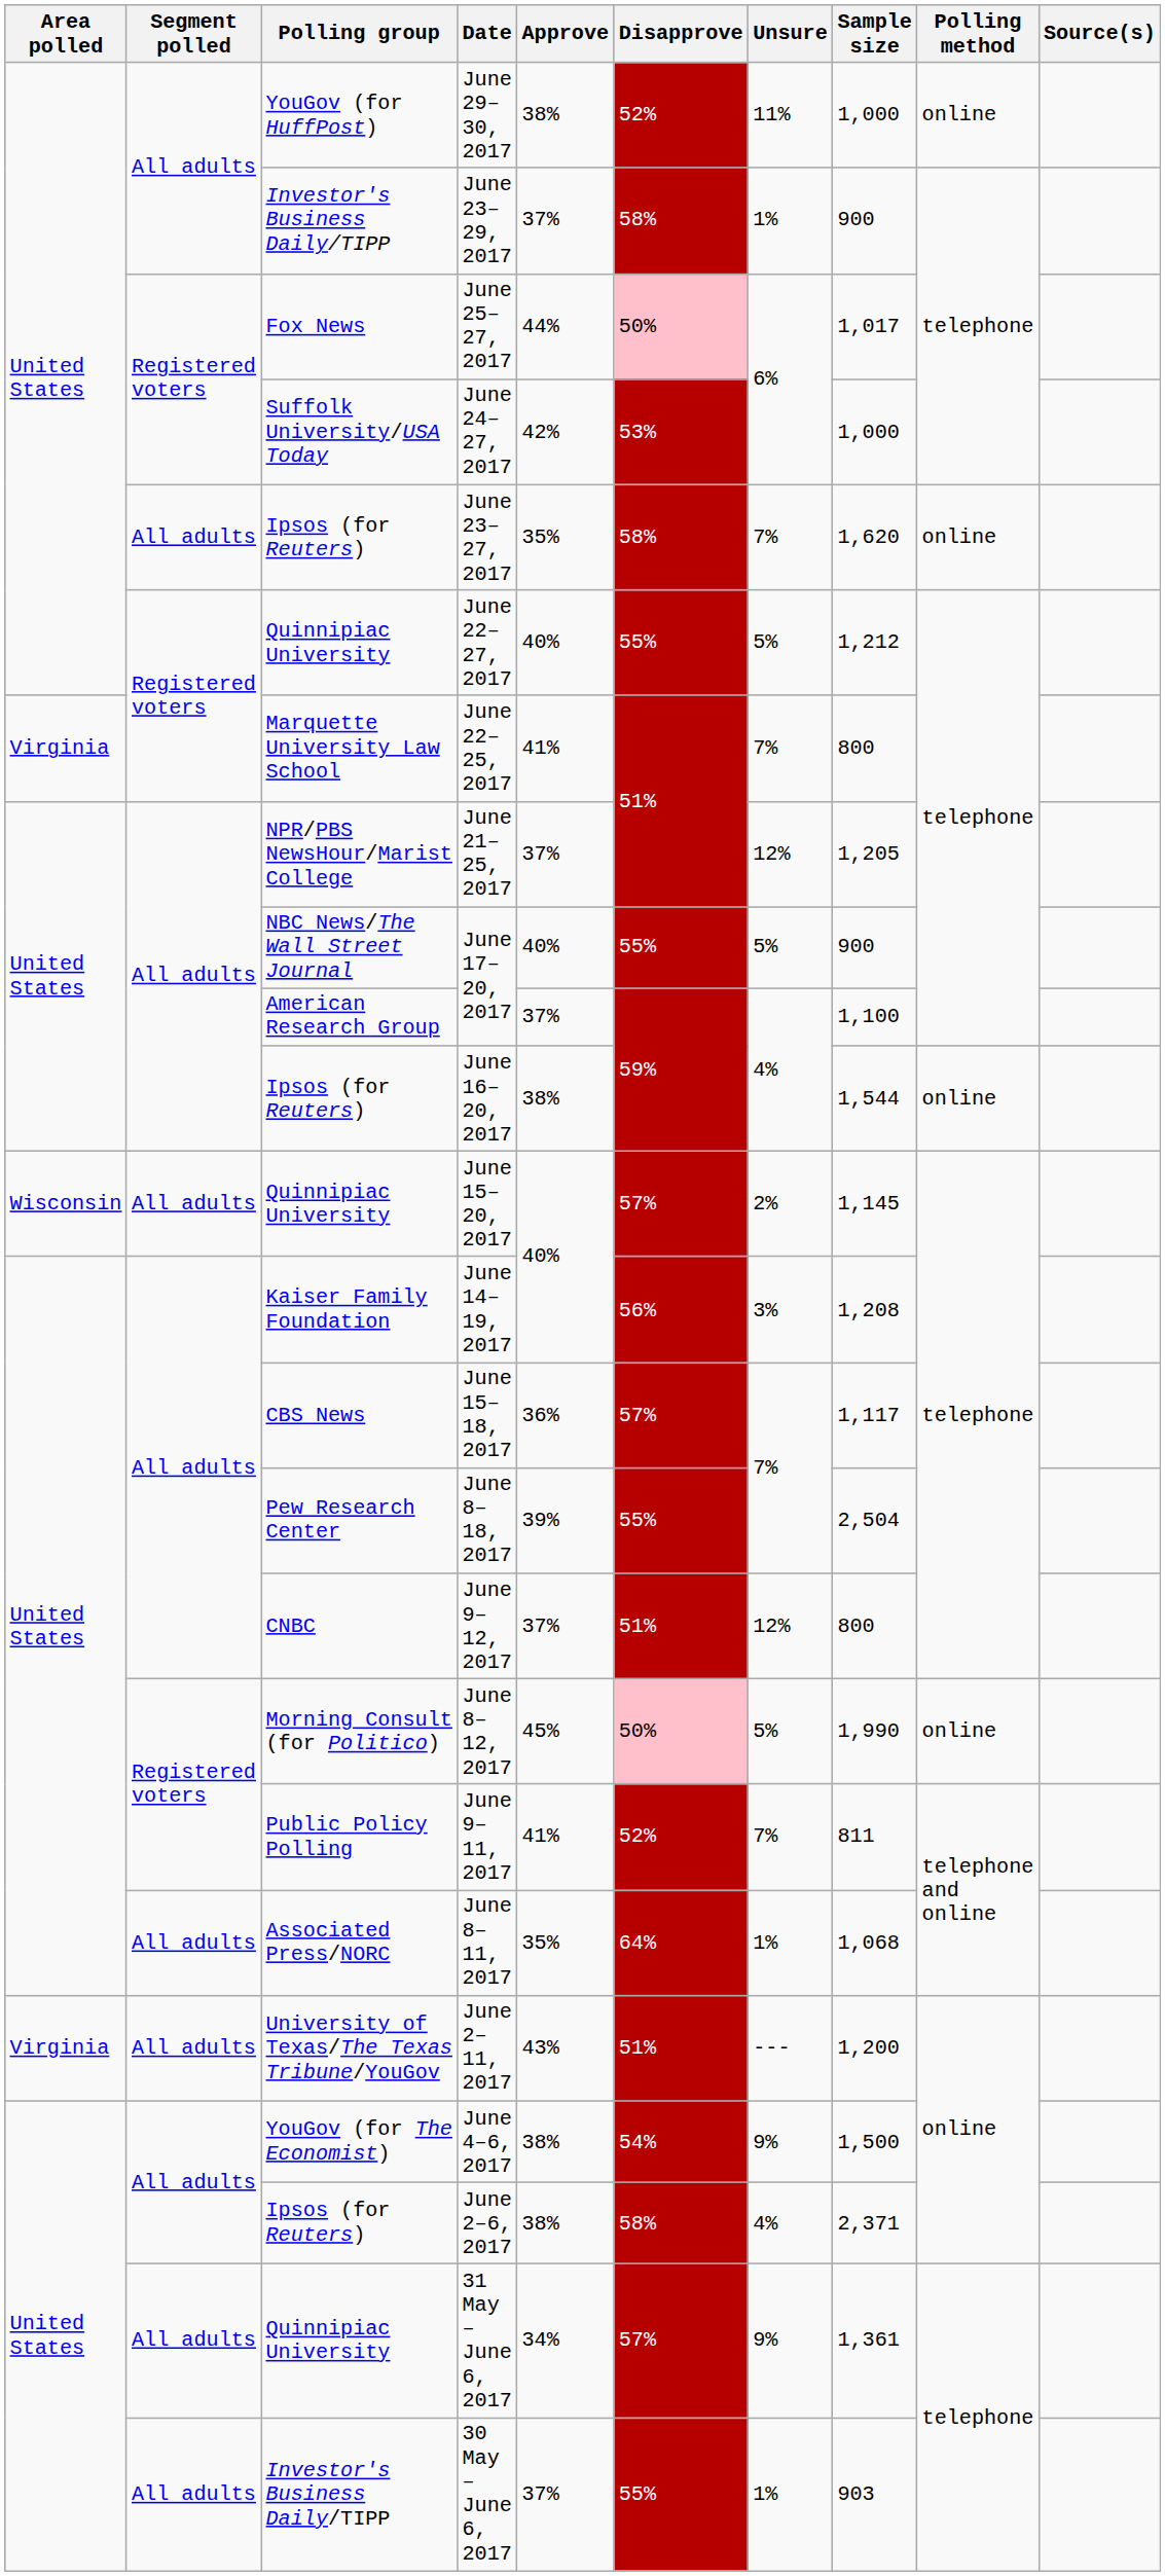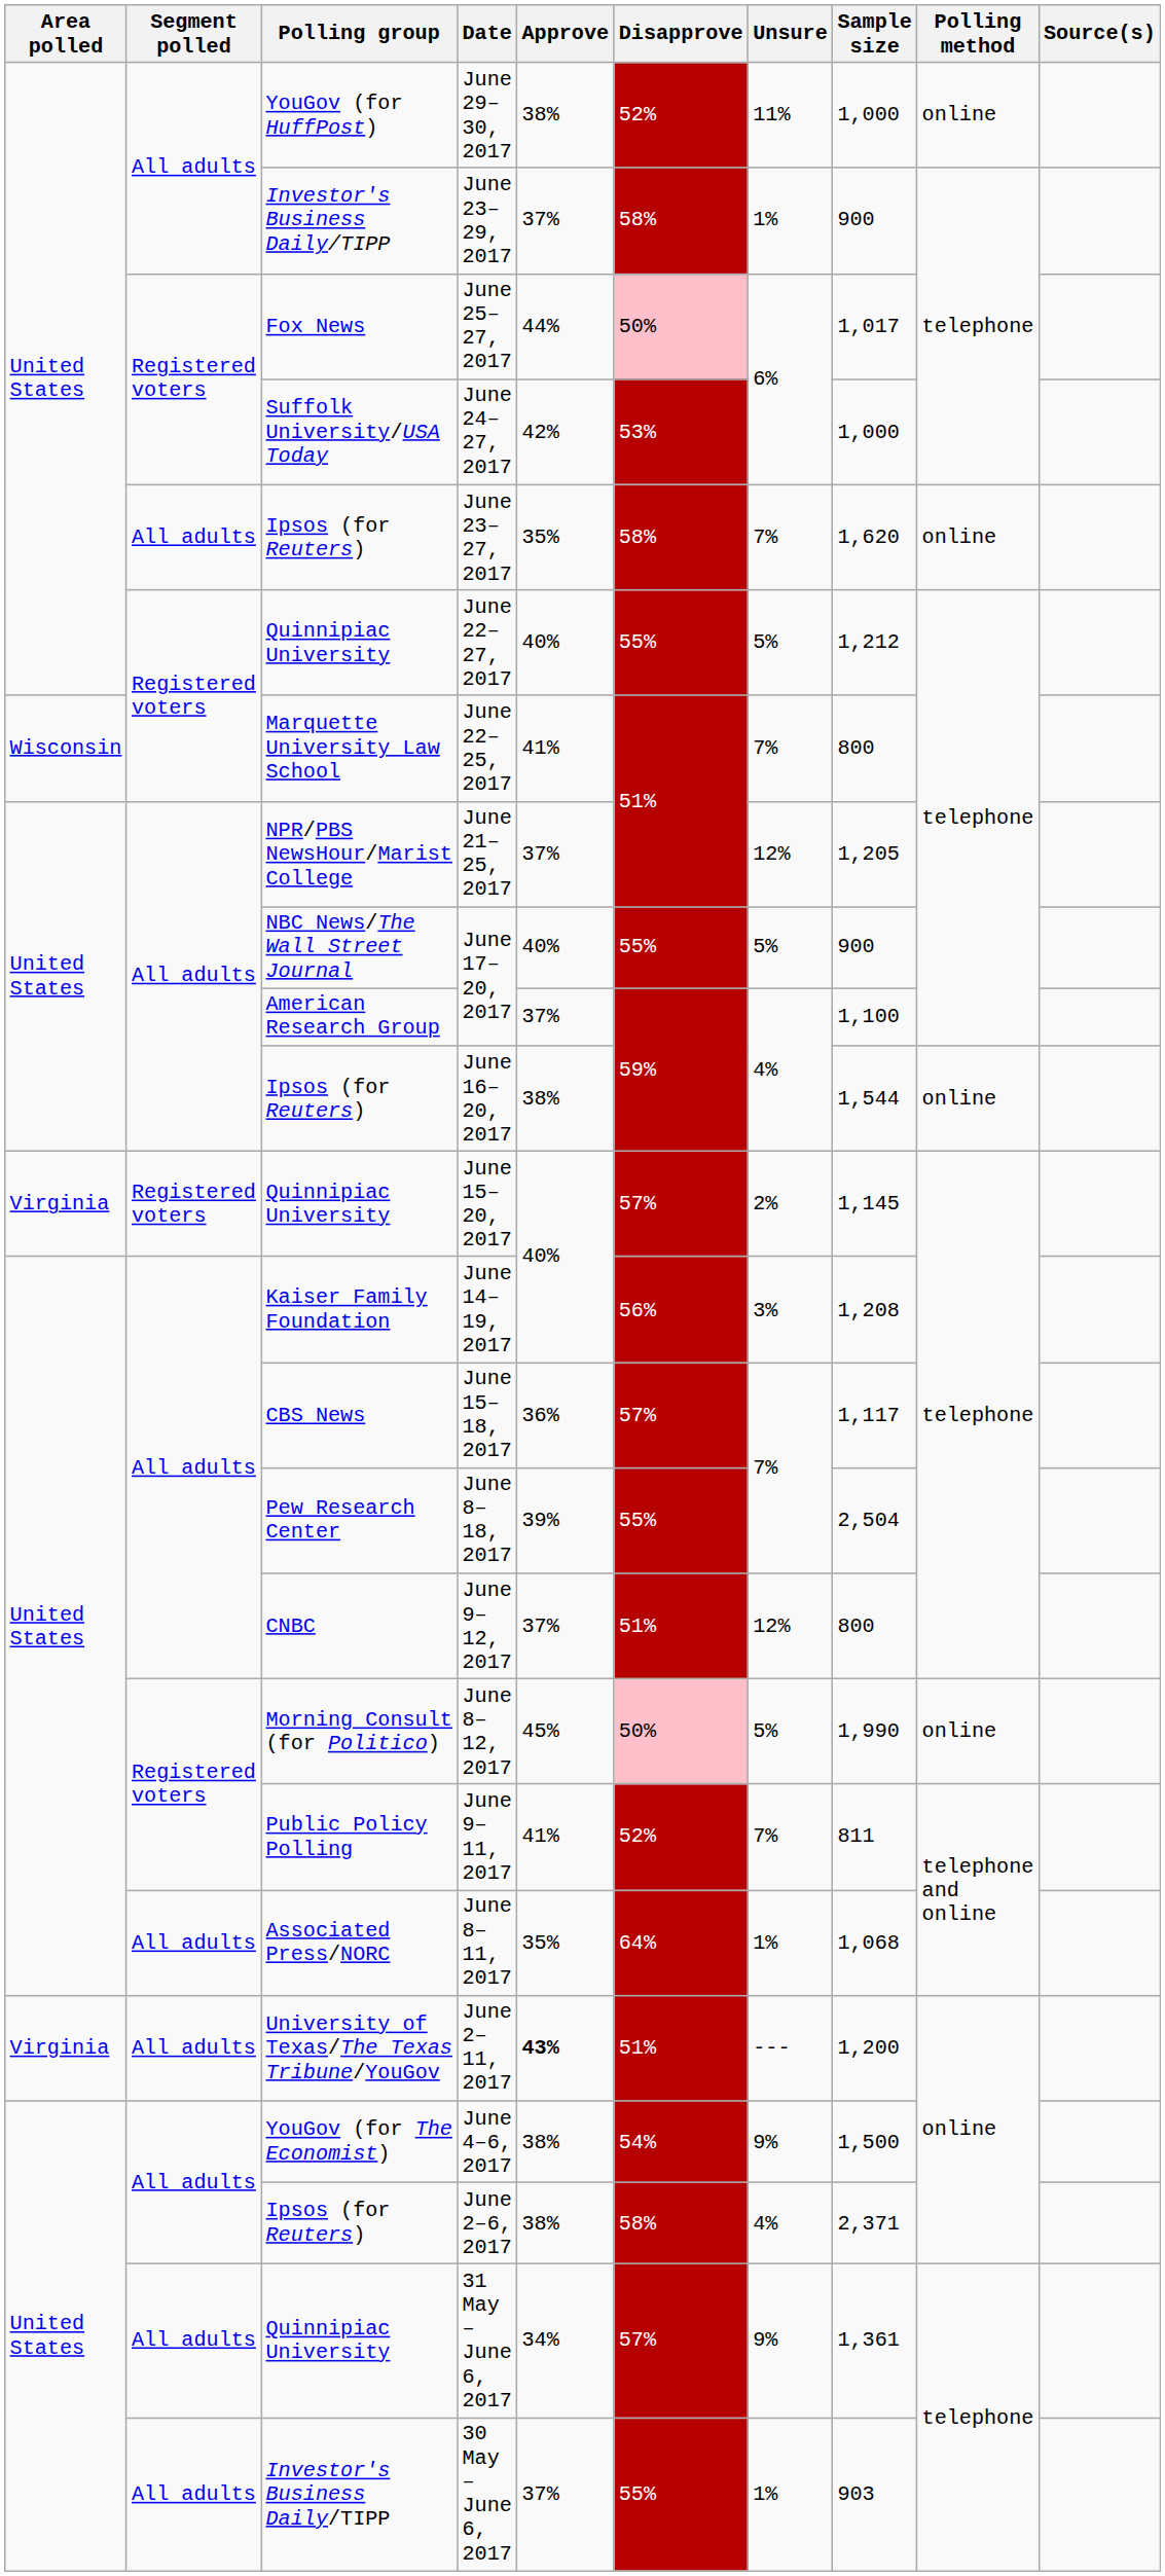June 22–25, 2017 | Area polled: Virginia -> Wisconsin
June 15–20, 2017 | Area polled: Wisconsin -> Virginia
June 15–20, 2017 | Segment polled: All adults -> Registered voters
June 2–11, 2017 | Approve: normal -> bold
